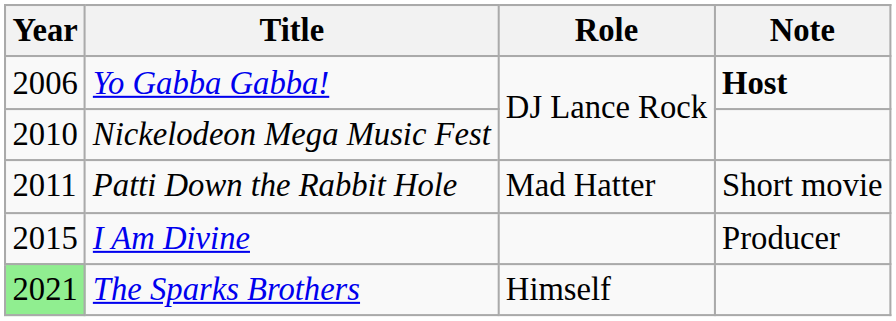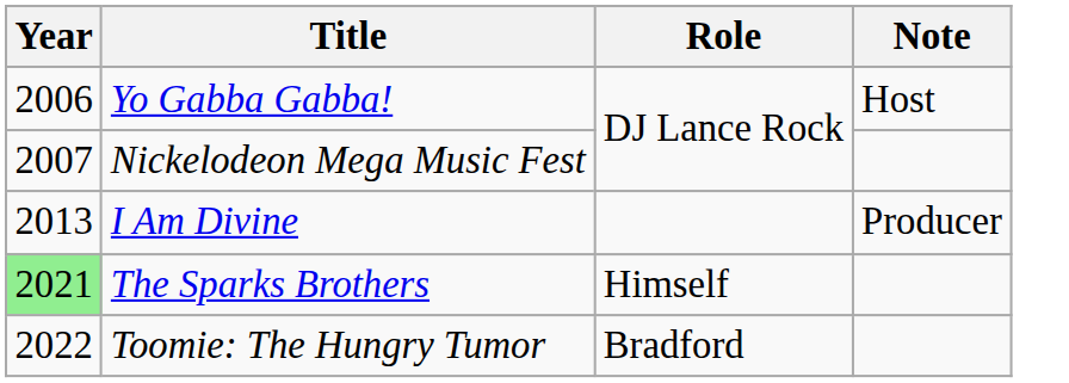Yo Gabba Gabba! | Note: bold -> normal
Nickelodeon Mega Music Fest | Year: 2010 -> 2007
- row: 2011 | Patti Down the Rabbit Hole | Mad Hatter | Short movie
I Am Divine | Year: 2015 -> 2013
+ row: 2022 | Toomie: The Hungry Tumor | Bradford
